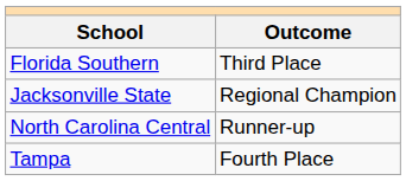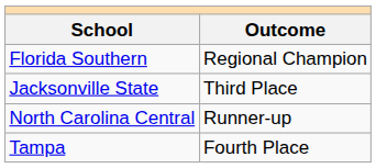Florida Southern | Outcome: Third Place -> Regional Champion
Jacksonville State | Outcome: Regional Champion -> Third Place
